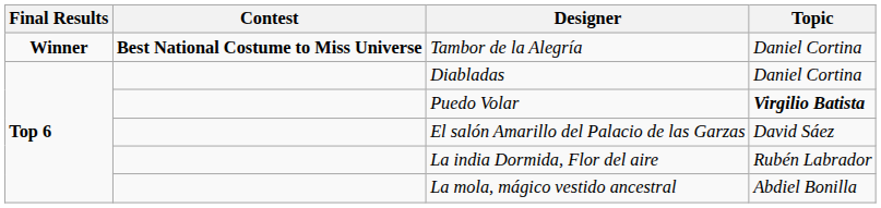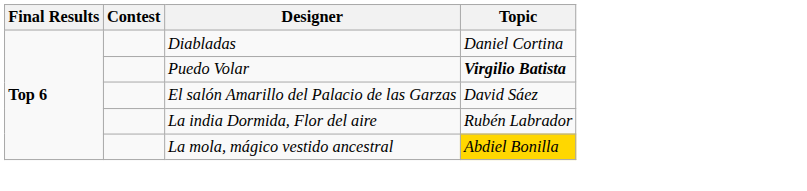- row: Winner | Best National Costume to Miss Universe | Tambor de la Alegría | Daniel Cortina
La mola, mágico vestido ancestral | Topic: no background -> gold background
